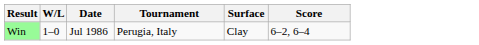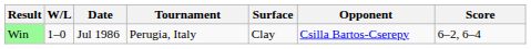+ column: Opponent | Csilla Bartos-Cserepy
